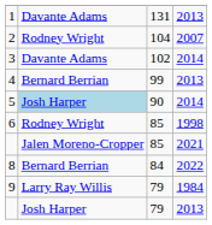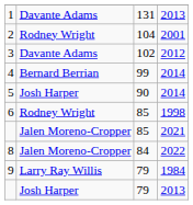2 | column 4: 2007 -> 2001
3 | column 4: 2014 -> 2012
4 | column 4: 2013 -> 2014
5 | column 2: lightblue background -> no background
8 | column 2: Bernard Berrian -> Jalen Moreno-Cropper
